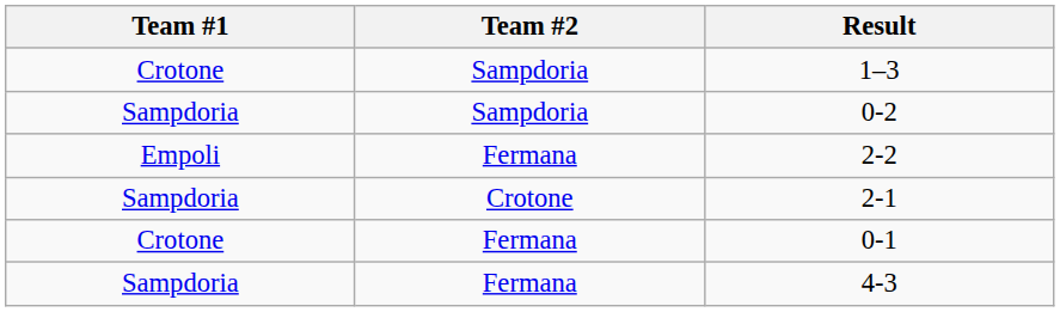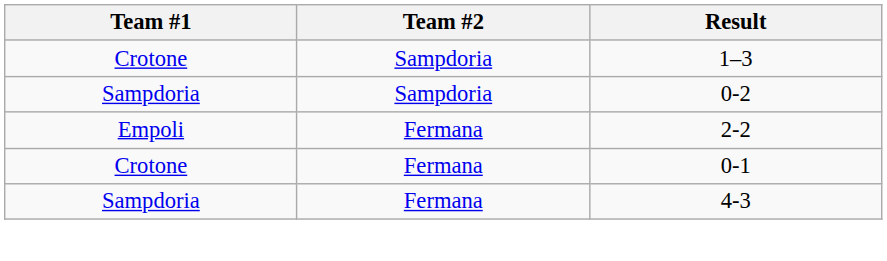- row: Sampdoria | Crotone | 2-1
